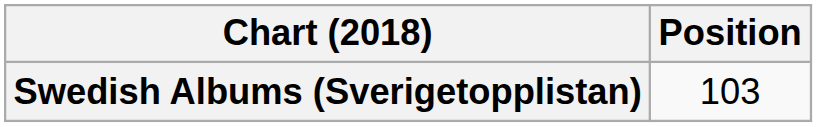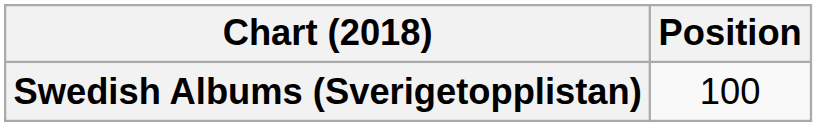Swedish Albums (Sverigetopplistan) | Position: 103 -> 100
